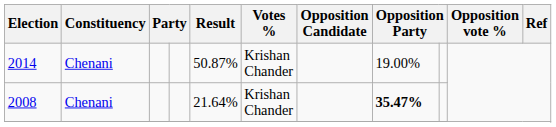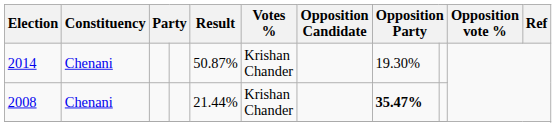2014 | column 8: 19.00% -> 19.30%
2008 | Result: 21.64% -> 21.44%
